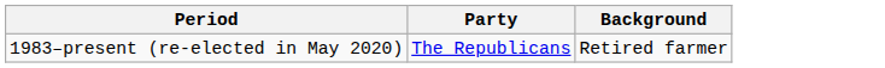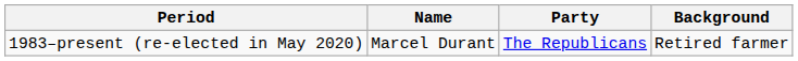+ column: Name | Marcel Durant
